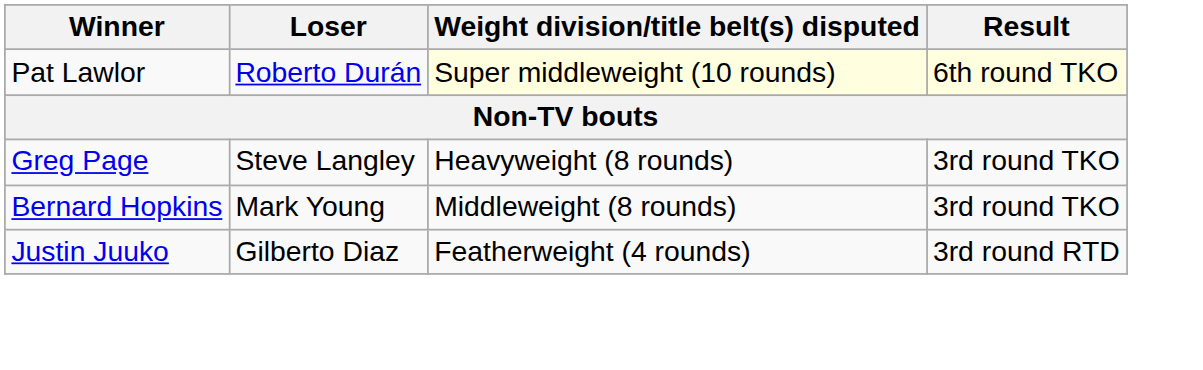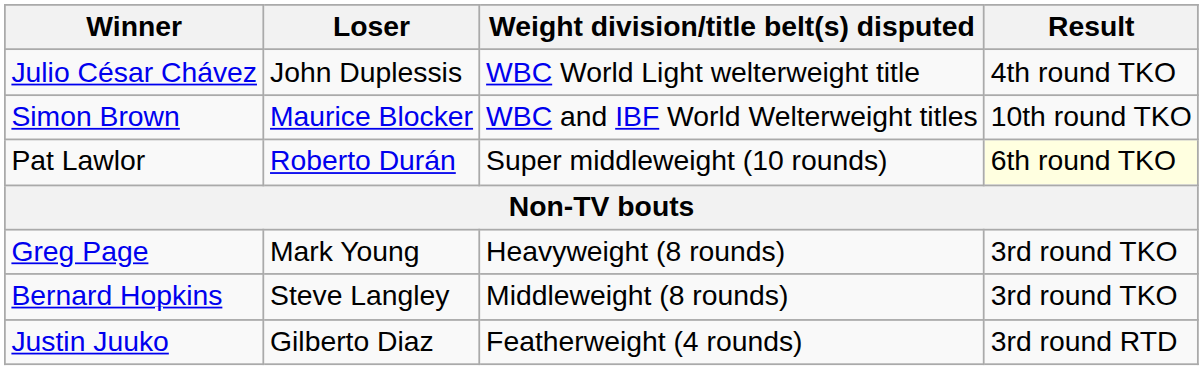+ row: Julio César Chávez | John Duplessis | WBC World Light welterweight title | 4th round TKO
+ row: Simon Brown | Maurice Blocker | WBC and IBF World Welterweight titles | 10th round TKO
Pat Lawlor | Weight division/title belt(s) disputed: lightyellow background -> no background
Greg Page | Loser: Steve Langley -> Mark Young
Bernard Hopkins | Loser: Mark Young -> Steve Langley
